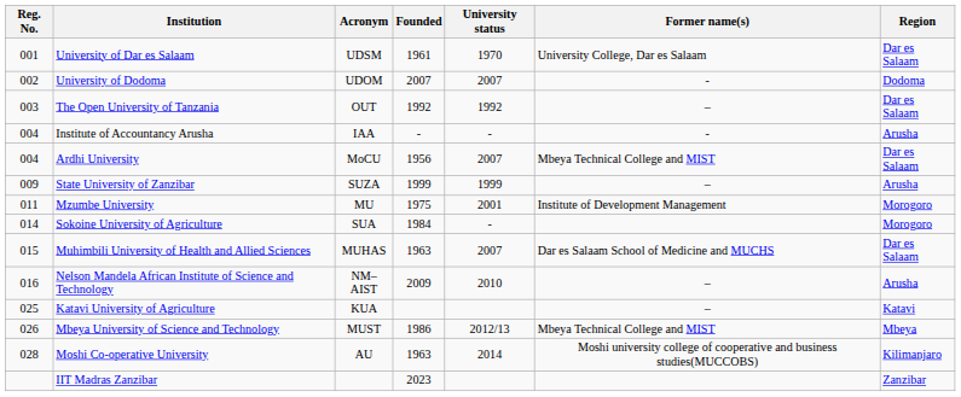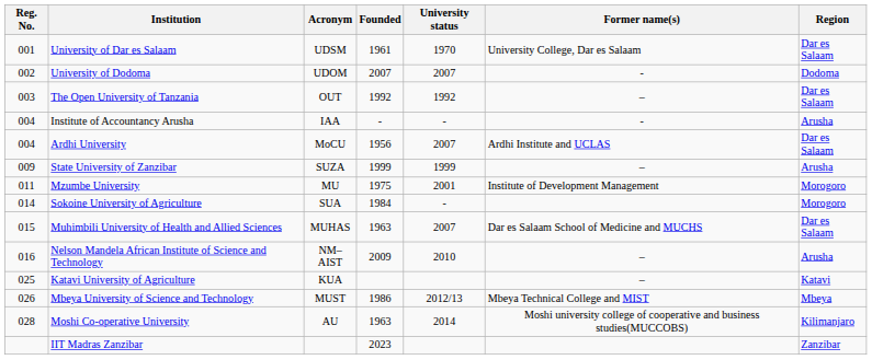Ardhi University | Former name(s): Mbeya Technical College and MIST -> Ardhi Institute and UCLAS
